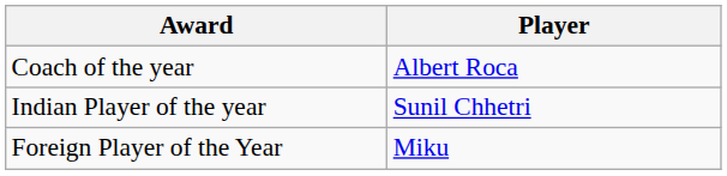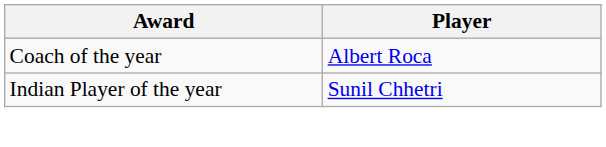- row: Foreign Player of the Year | Miku
